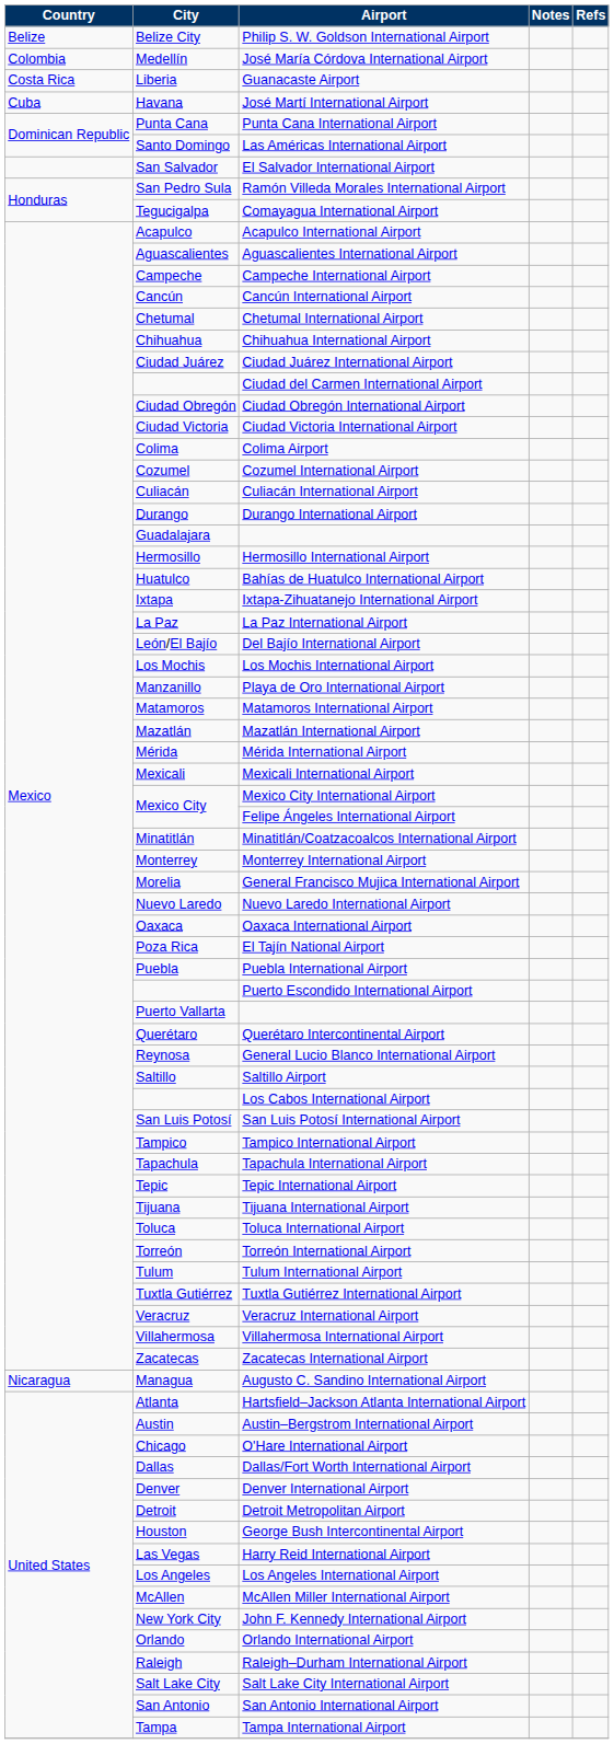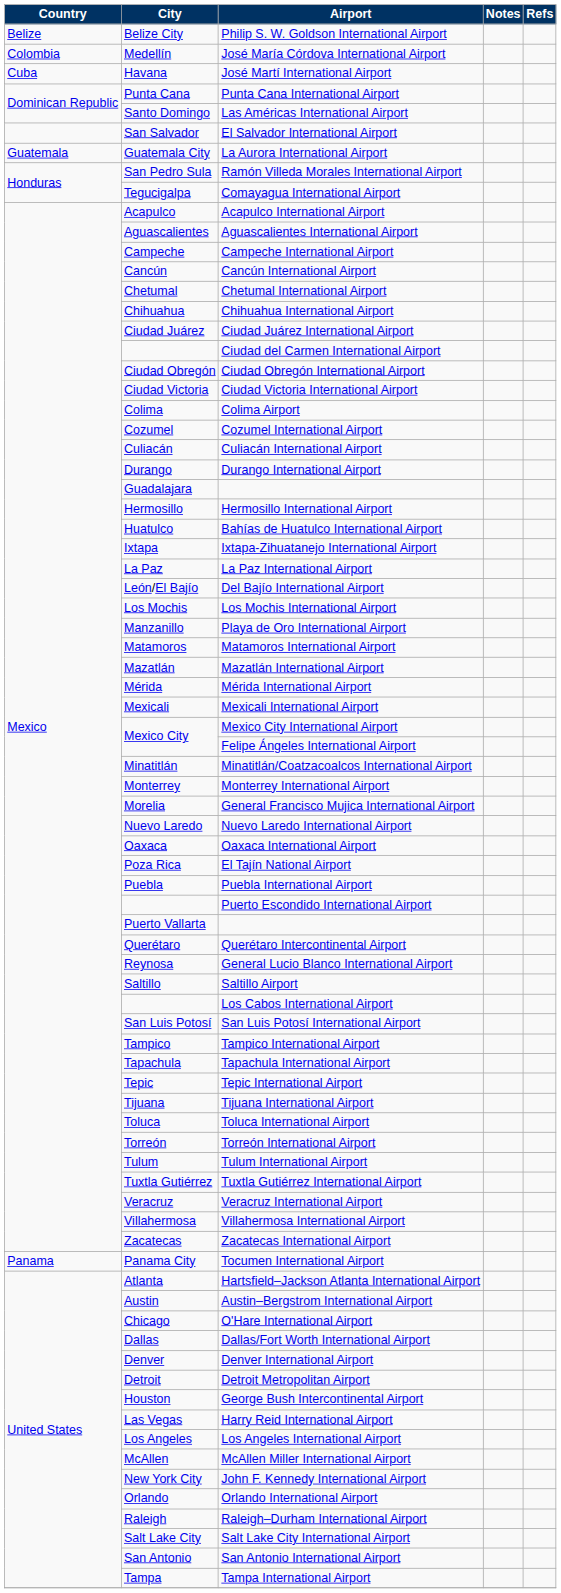- row: Costa Rica | Liberia | Guanacaste Airport
+ row: Guatemala | Guatemala City | La Aurora International Airport
- row: Nicaragua | Managua | Augusto C. Sandino International Airport
+ row: Panama | Panama City | Tocumen International Airport
